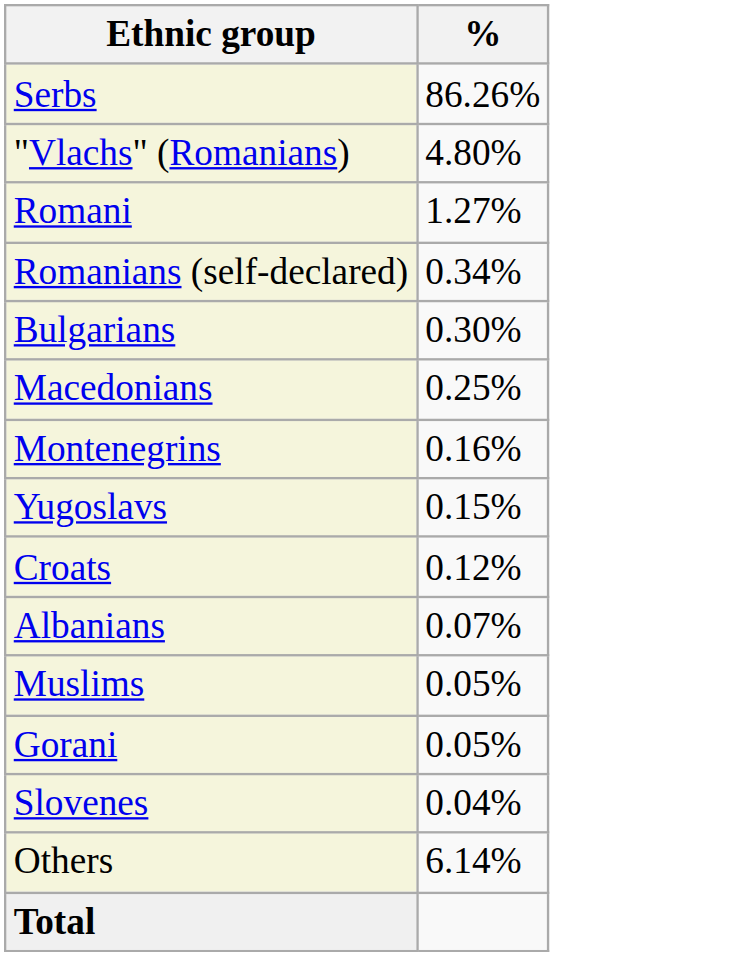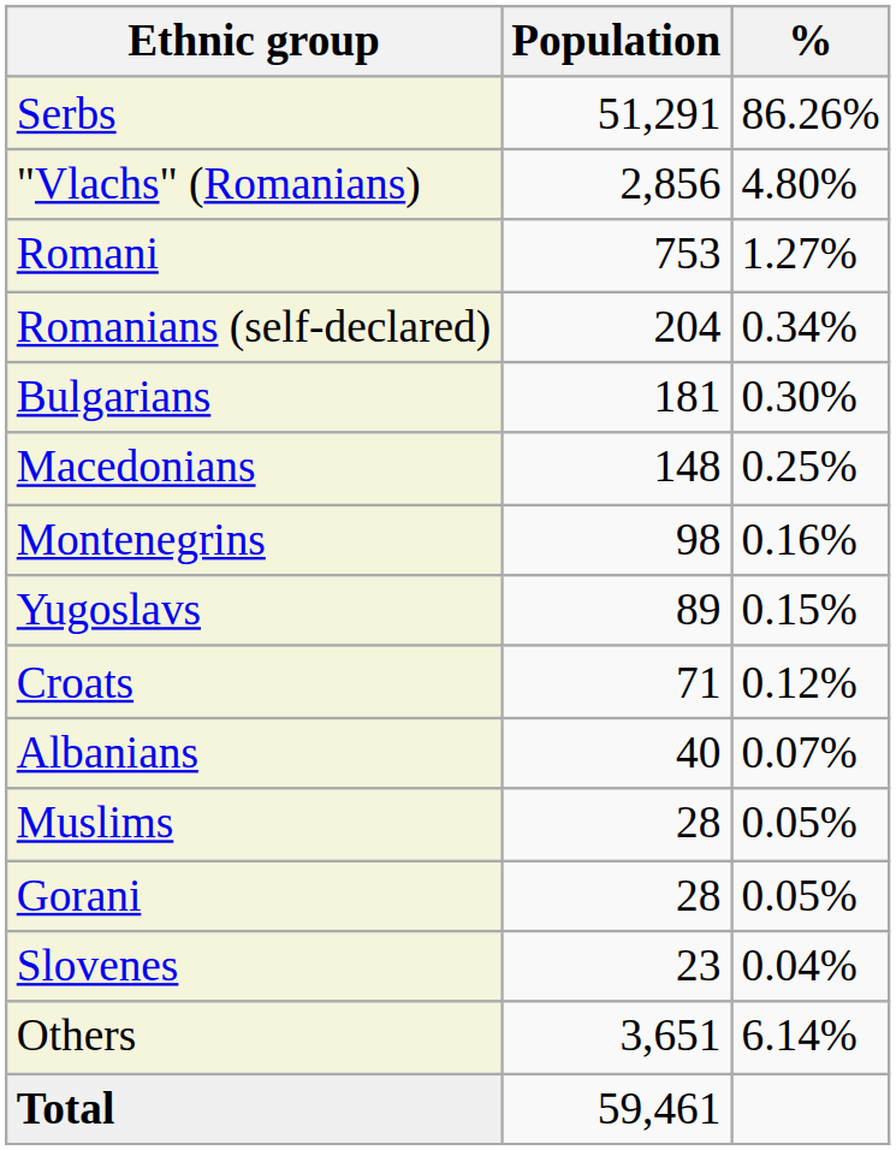+ column: Population | 51,291 | 2,856 | 753 | 204 | 181 | 148 | 98 | 89 | 71 | 40 | 28 | 28 | 23 | 3,651 | 59,461
